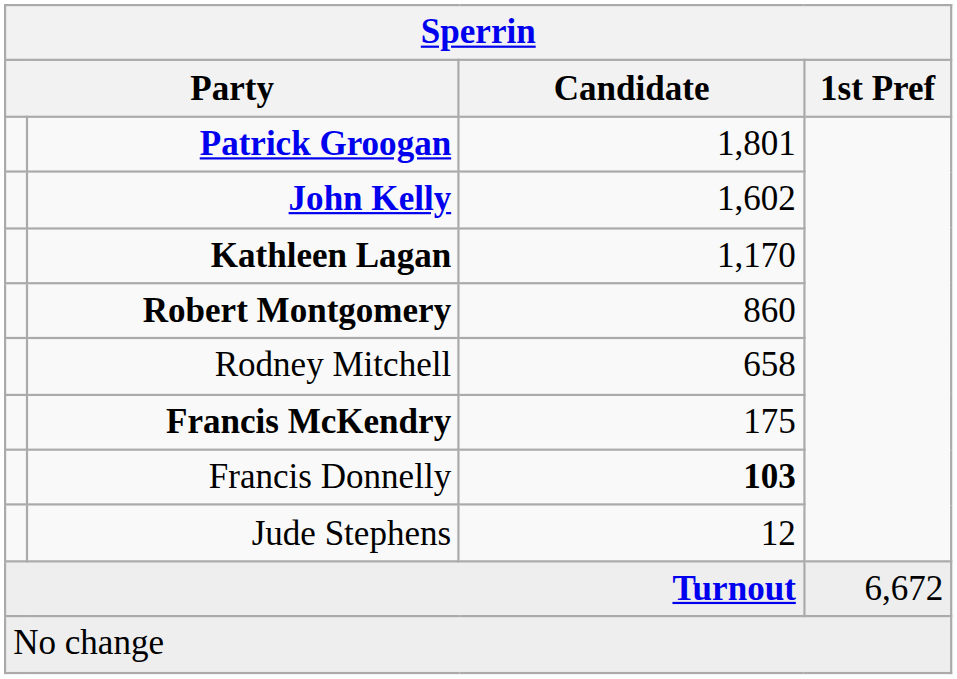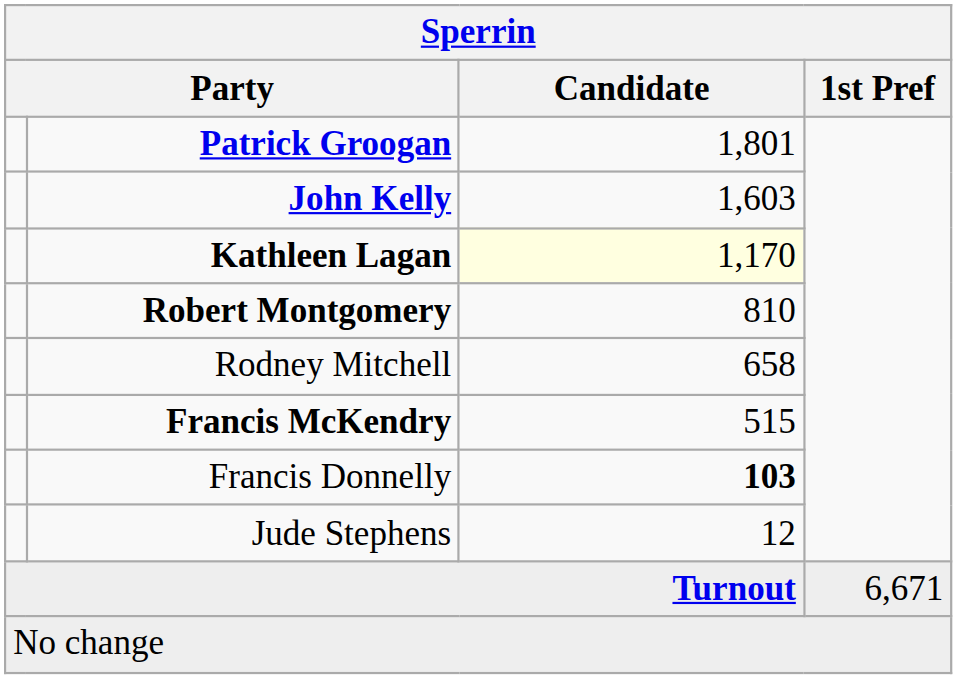John Kelly | Candidate: 1,602 -> 1,603
Kathleen Lagan | Candidate: no background -> lightyellow background
Robert Montgomery | Candidate: 860 -> 810
Francis McKendry | Candidate: 175 -> 515
Turnout | 1st Pref: 6,672 -> 6,671
